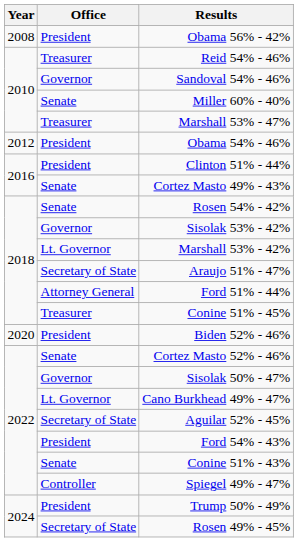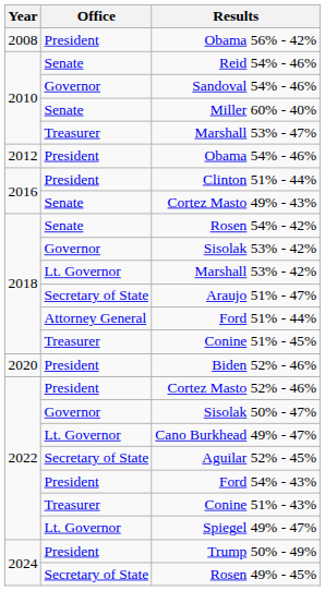Reid 54% - 46% | Office: Treasurer -> Senate
Cortez Masto 52% - 46% | Office: Senate -> President
Conine 51% - 43% | Office: Senate -> Treasurer
Spiegel 49% - 47% | Office: Controller -> Lt. Governor
